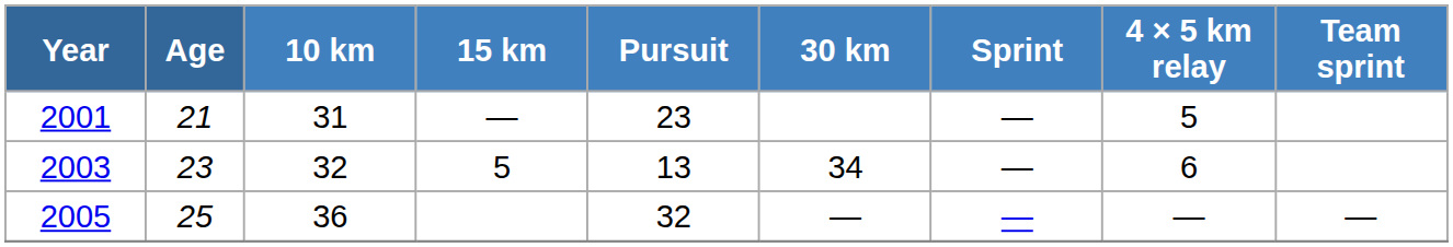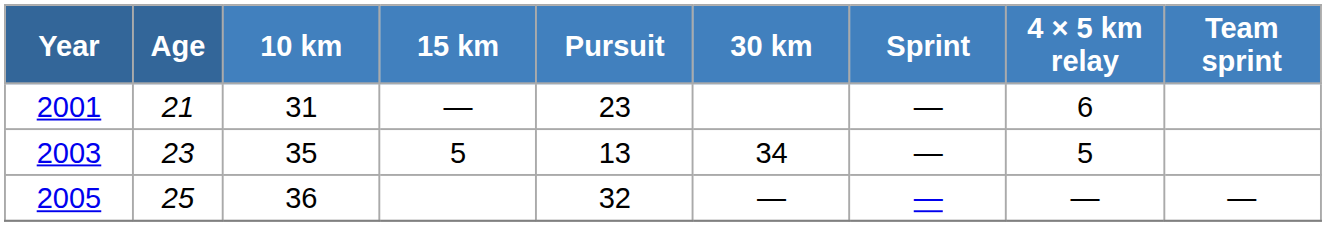2001 | 4 × 5 km relay: 5 -> 6
2003 | 10 km: 32 -> 35
2003 | 4 × 5 km relay: 6 -> 5
